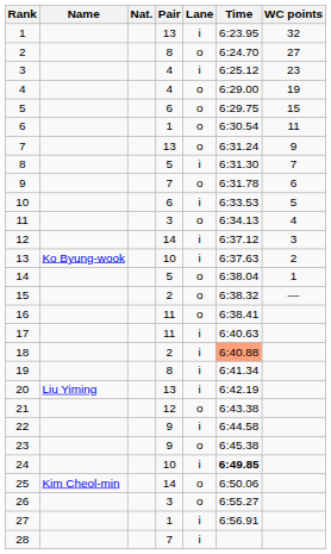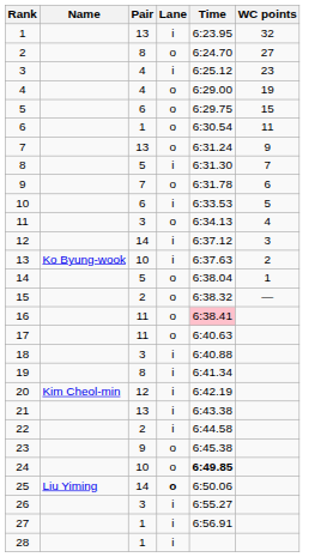- column: Nat.
16 | Time: no background -> pink background
17 | Lane: i -> o
18 | Pair: 2 -> 3
18 | Time: lightsalmon background -> no background
20 | Name: Liu Yiming -> Kim Cheol-min
20 | Pair: 13 -> 12
21 | Pair: 12 -> 13
21 | Lane: o -> i
22 | Pair: 9 -> 2
24 | Lane: i -> o
25 | Name: Kim Cheol-min -> Liu Yiming
25 | Lane: normal -> bold
26 | Lane: o -> i
28 | Pair: 7 -> 1
